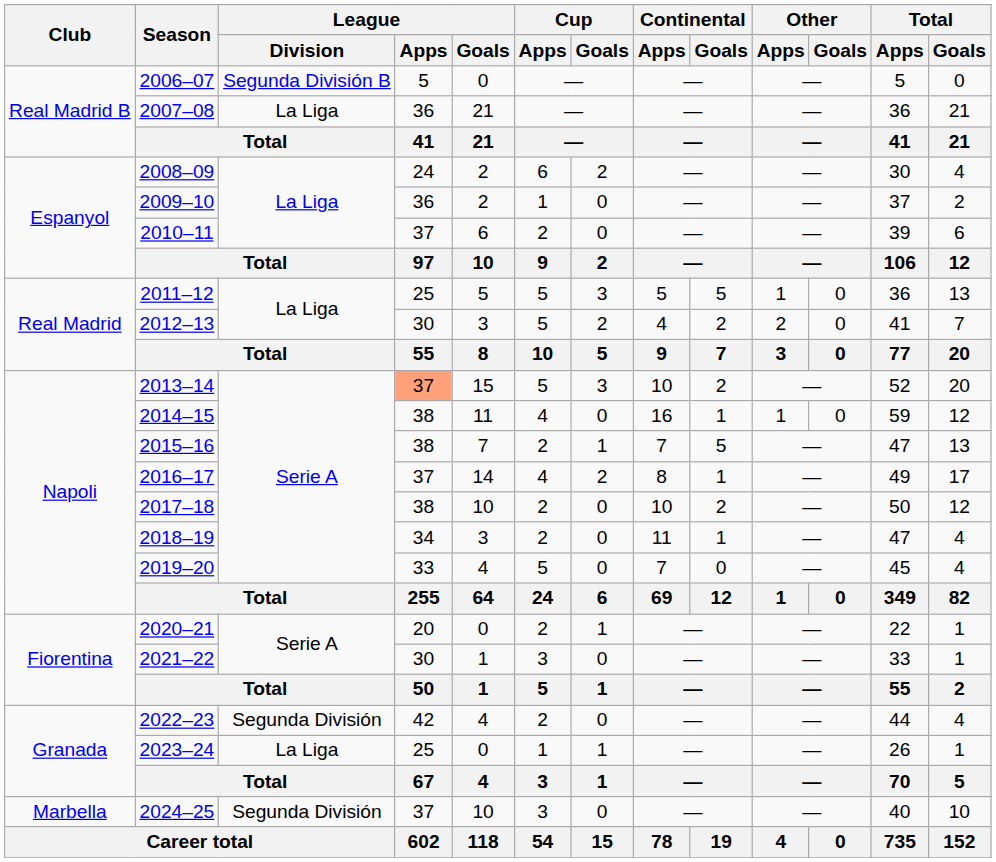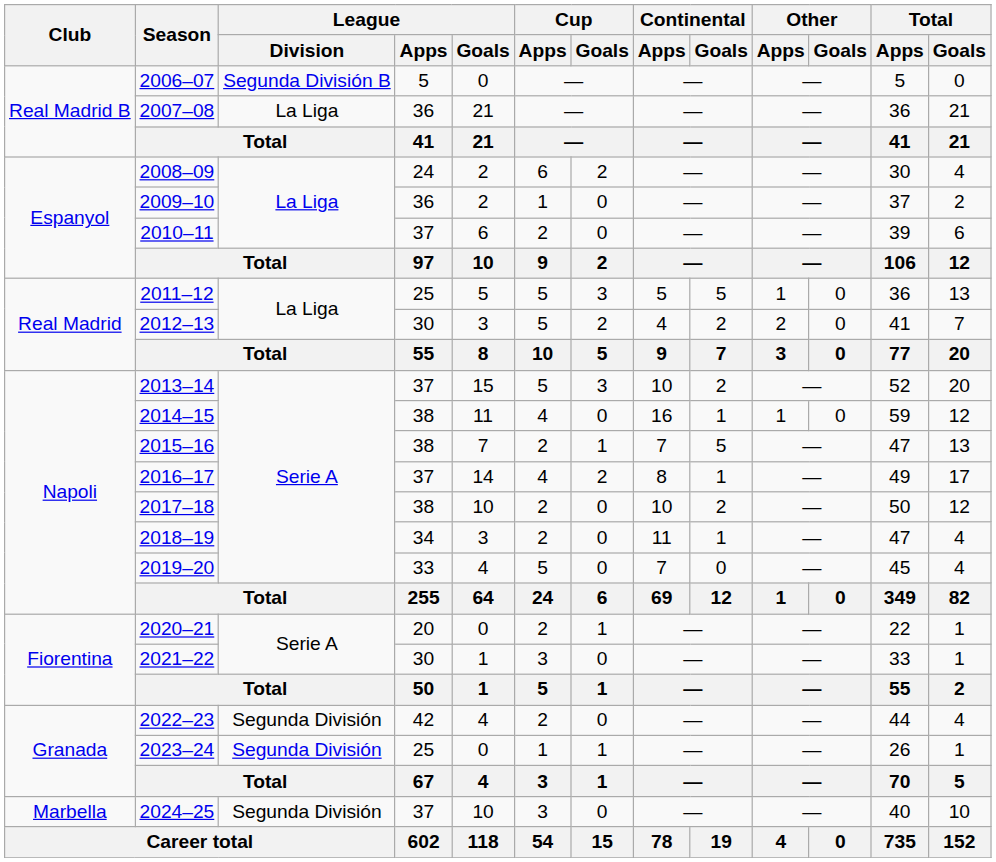2013–14 | League / Apps: lightsalmon background -> no background
2023–24 | League / Division: La Liga -> Segunda División
